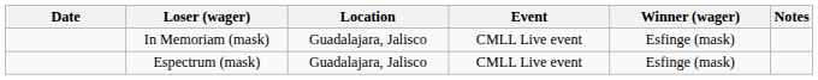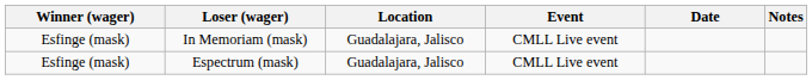columns swapped: Winner (wager) <-> Date
